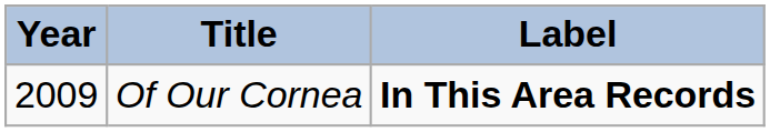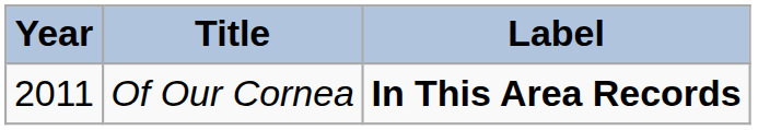Of Our Cornea | Year: 2009 -> 2011
